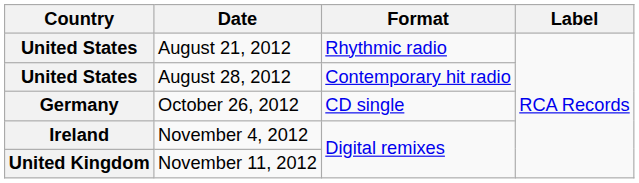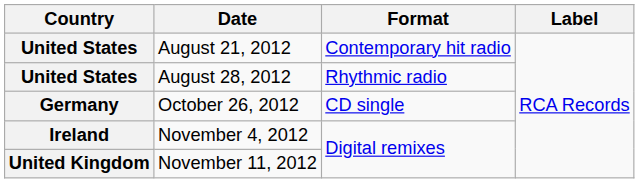August 21, 2012 | Format: Rhythmic radio -> Contemporary hit radio
August 28, 2012 | Format: Contemporary hit radio -> Rhythmic radio
